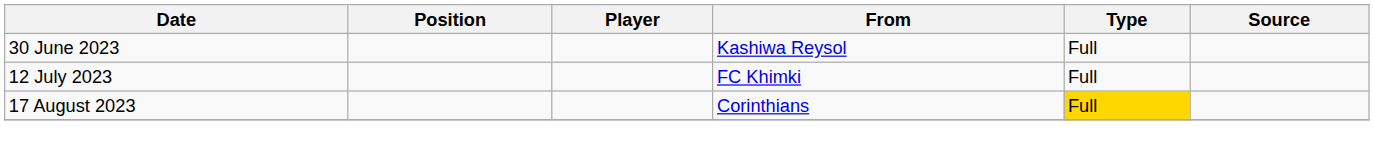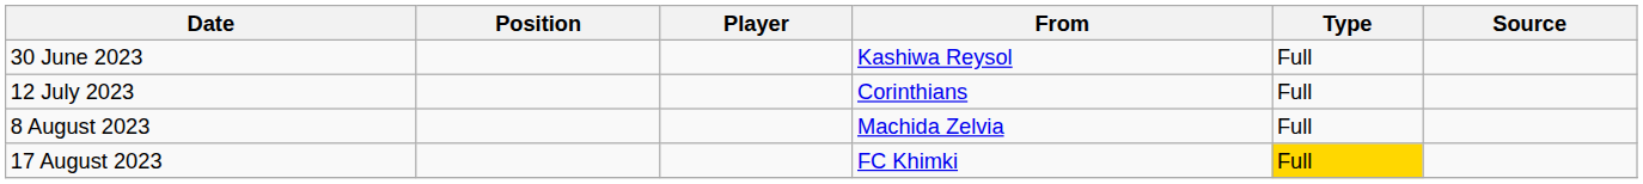12 July 2023 | From: FC Khimki -> Corinthians
+ row: 8 August 2023 | Machida Zelvia | Full
17 August 2023 | From: Corinthians -> FC Khimki
